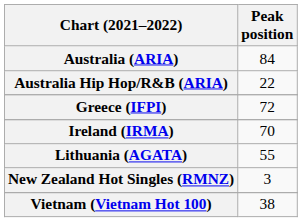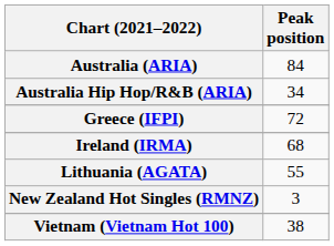Australia Hip Hop/R&B (ARIA) | Peak position: 22 -> 34
Ireland (IRMA) | Peak position: 70 -> 68
